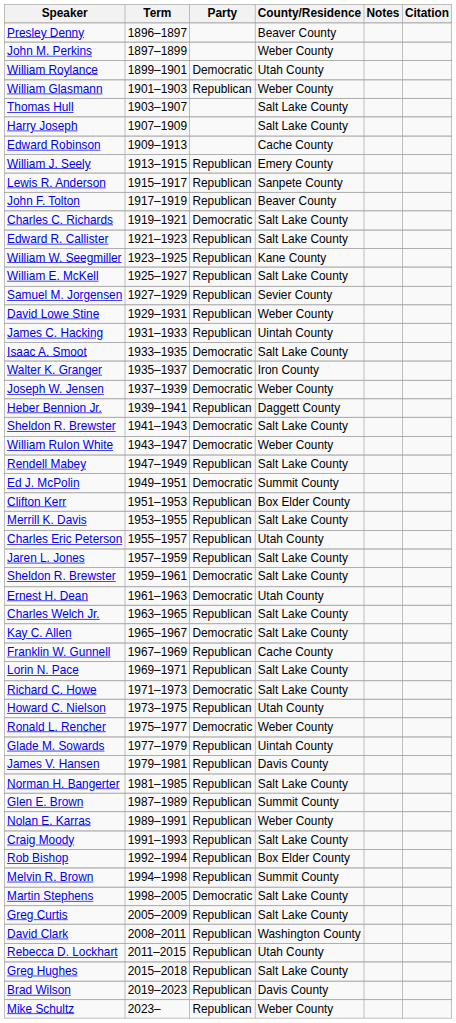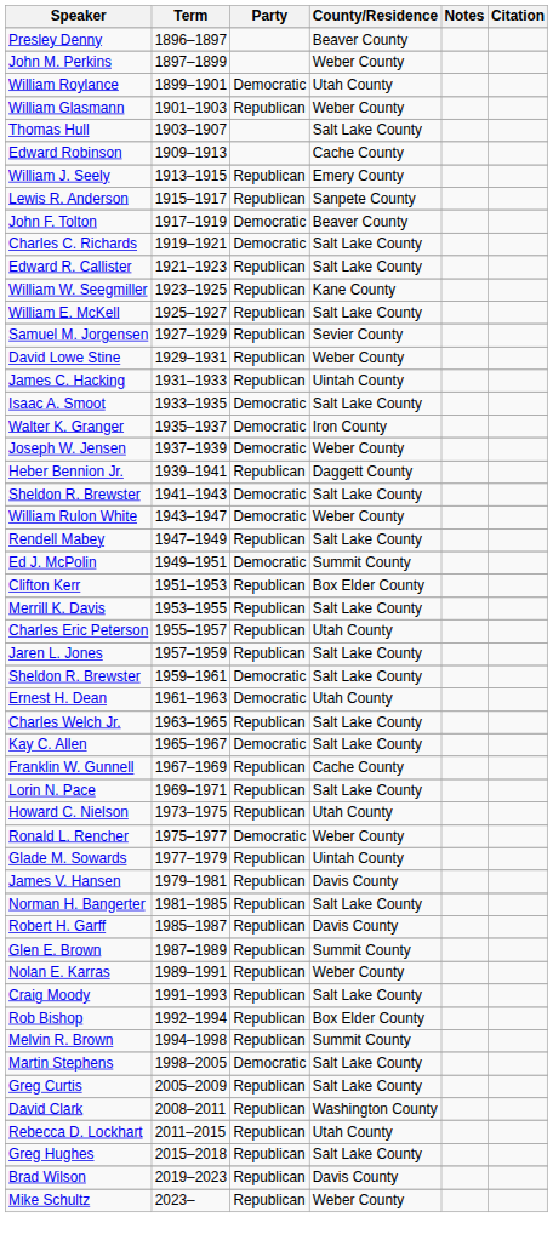- row: Harry Joseph | 1907–1909 | Salt Lake County
John F. Tolton | Party: Republican -> Democratic
- row: Richard C. Howe | 1971–1973 | Democratic | Salt Lake County
+ row: Robert H. Garff | 1985–1987 | Republican | Davis County
